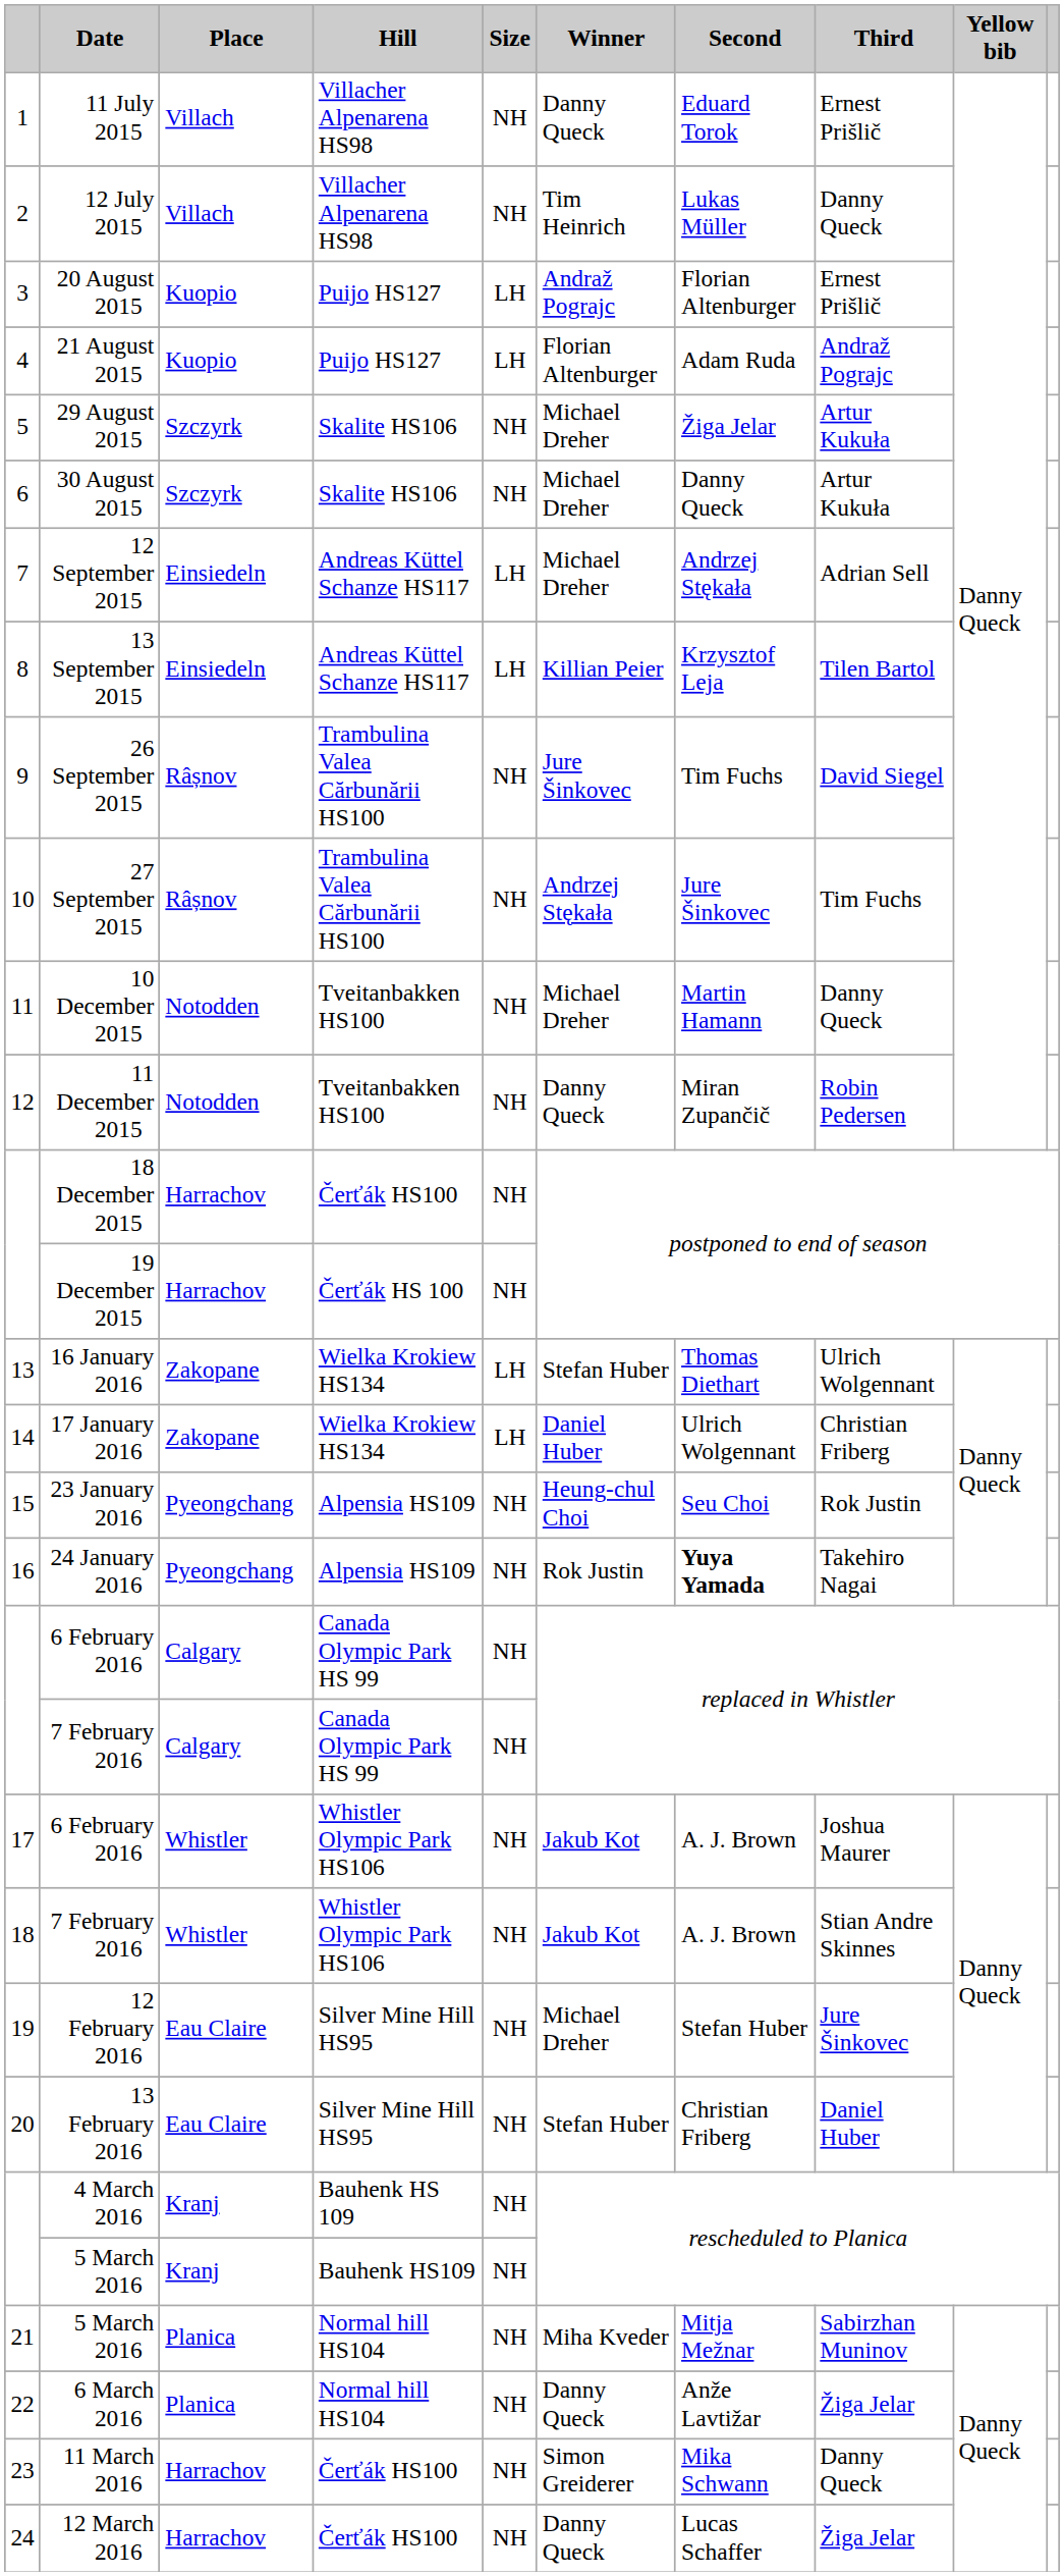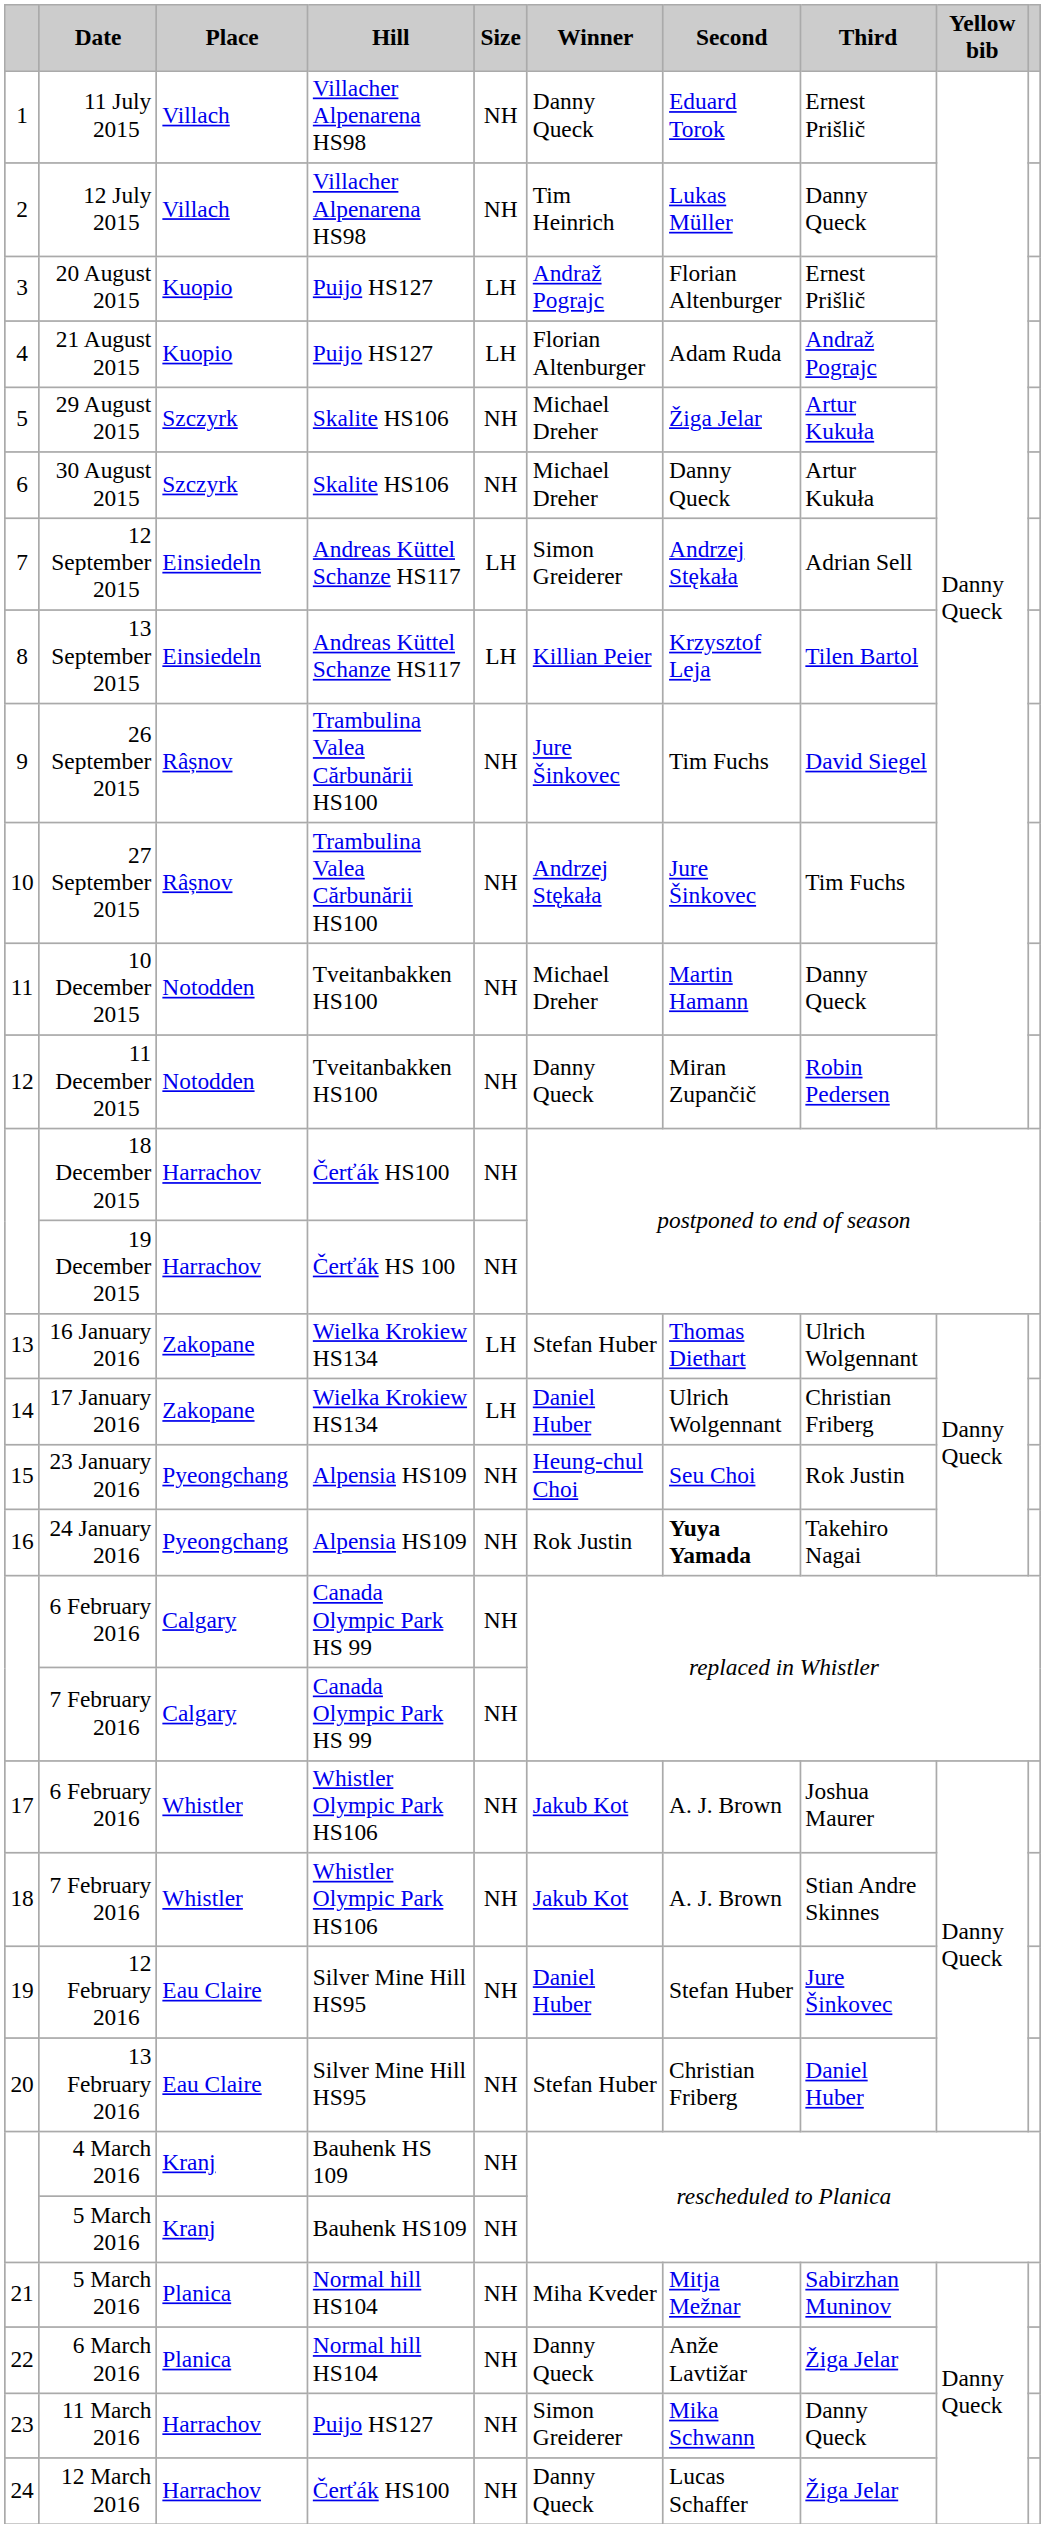12 September 2015 | Winner: Michael Dreher -> Simon Greiderer
12 February 2016 | Winner: Michael Dreher -> Daniel Huber
11 March 2016 | Hill: Čerťák HS100 -> Puijo HS127
